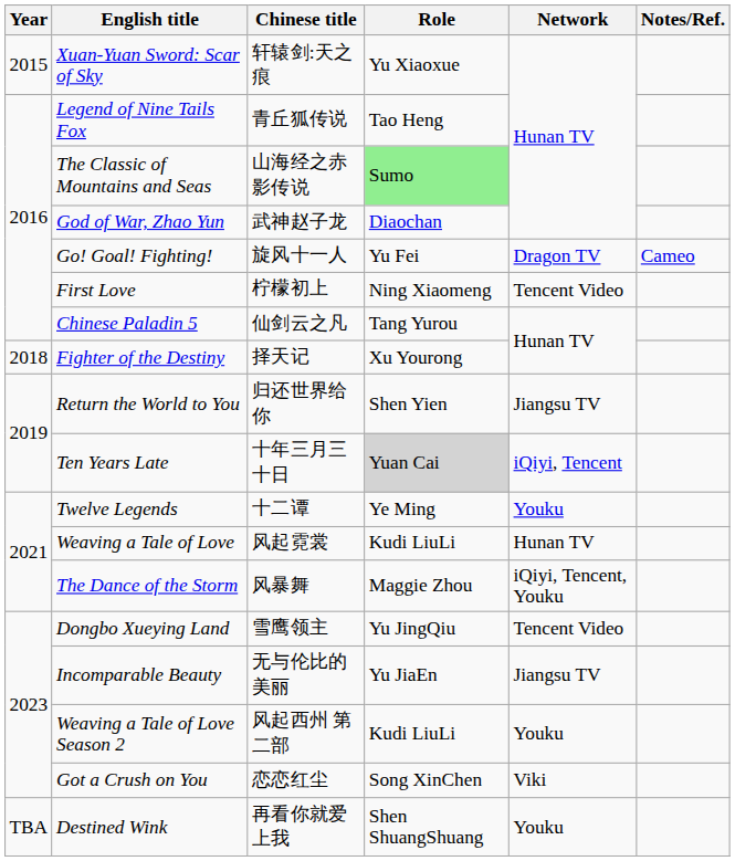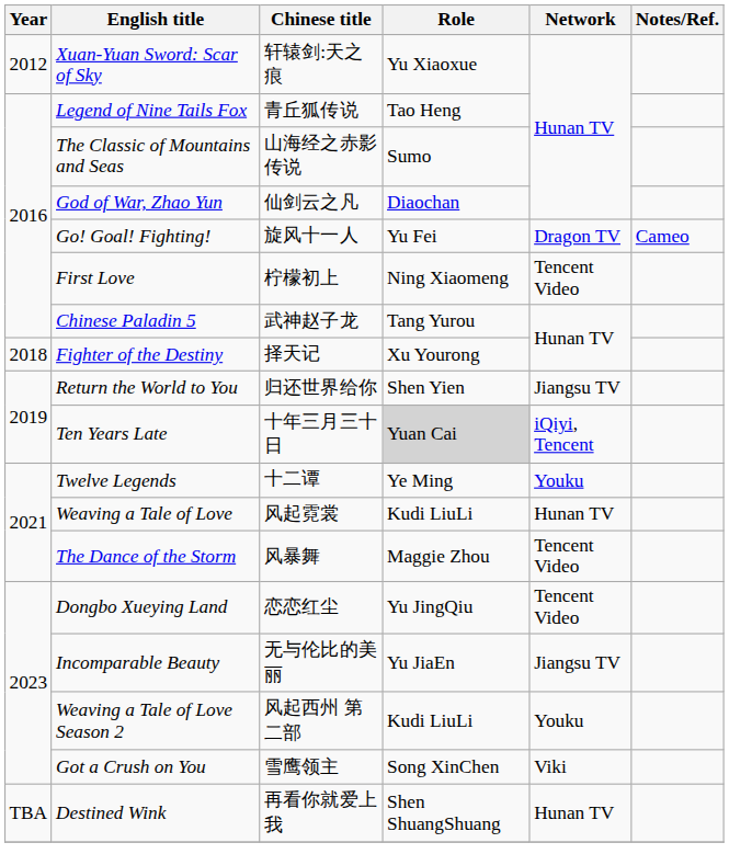Xuan-Yuan Sword: Scar of Sky | Year: 2015 -> 2012
The Classic of Mountains and Seas | Role: lightgreen background -> no background
God of War, Zhao Yun | Chinese title: 武神赵子龙 -> 仙剑云之凡
Chinese Paladin 5 | Chinese title: 仙剑云之凡 -> 武神赵子龙
The Dance of the Storm | Network: iQiyi, Tencent, Youku -> Tencent Video
Dongbo Xueying Land | Chinese title: 雪鹰领主 -> 恋恋红尘
Got a Crush on You | Chinese title: 恋恋红尘 -> 雪鹰领主
Destined Wink | Network: Youku -> Hunan TV
